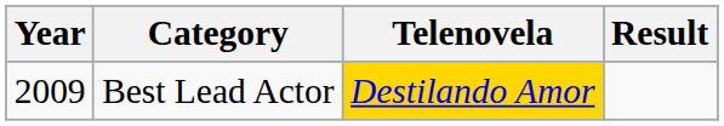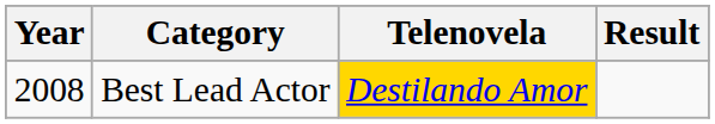Best Lead Actor | Year: 2009 -> 2008
